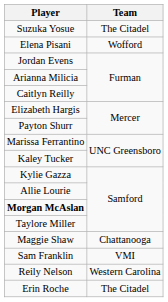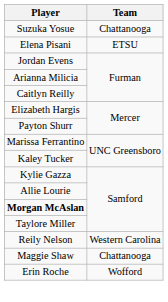Suzuka Yosue | Team: The Citadel -> Chattanooga
Elena Pisani | Team: Wofford -> ETSU
rows swapped: Maggie Shaw <-> Reily Nelson
- row: Sam Franklin | VMI
Erin Roche | Team: The Citadel -> Wofford
